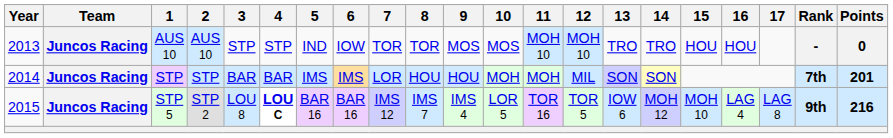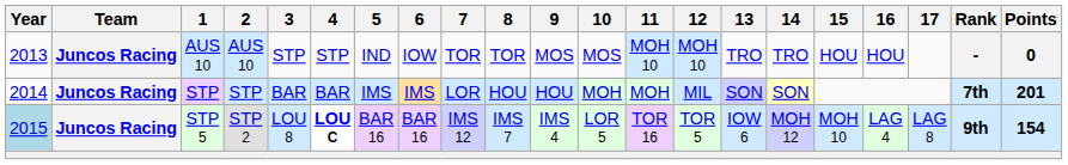STP 5 | Year: no background -> lightblue background
STP 5 | Points: 216 -> 154
